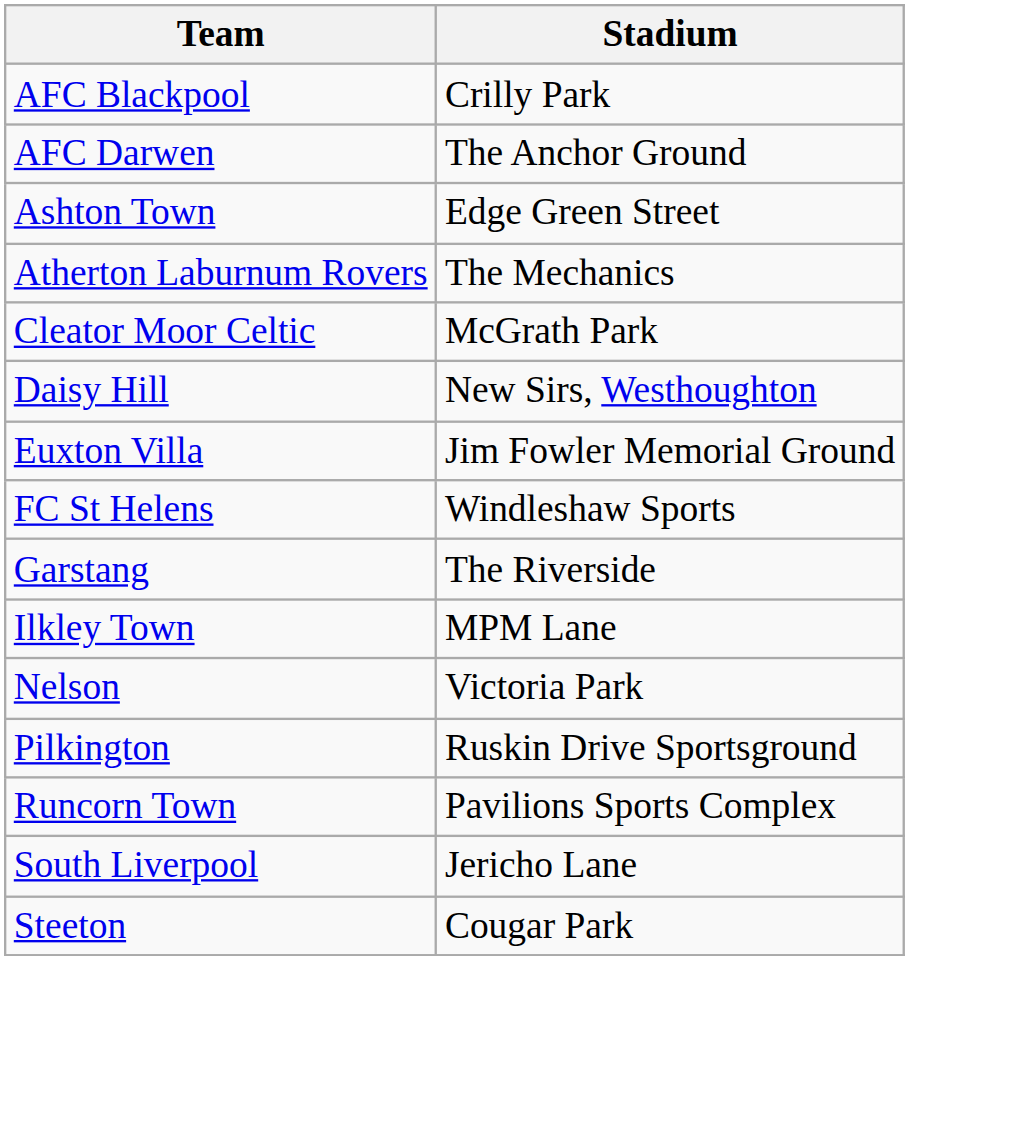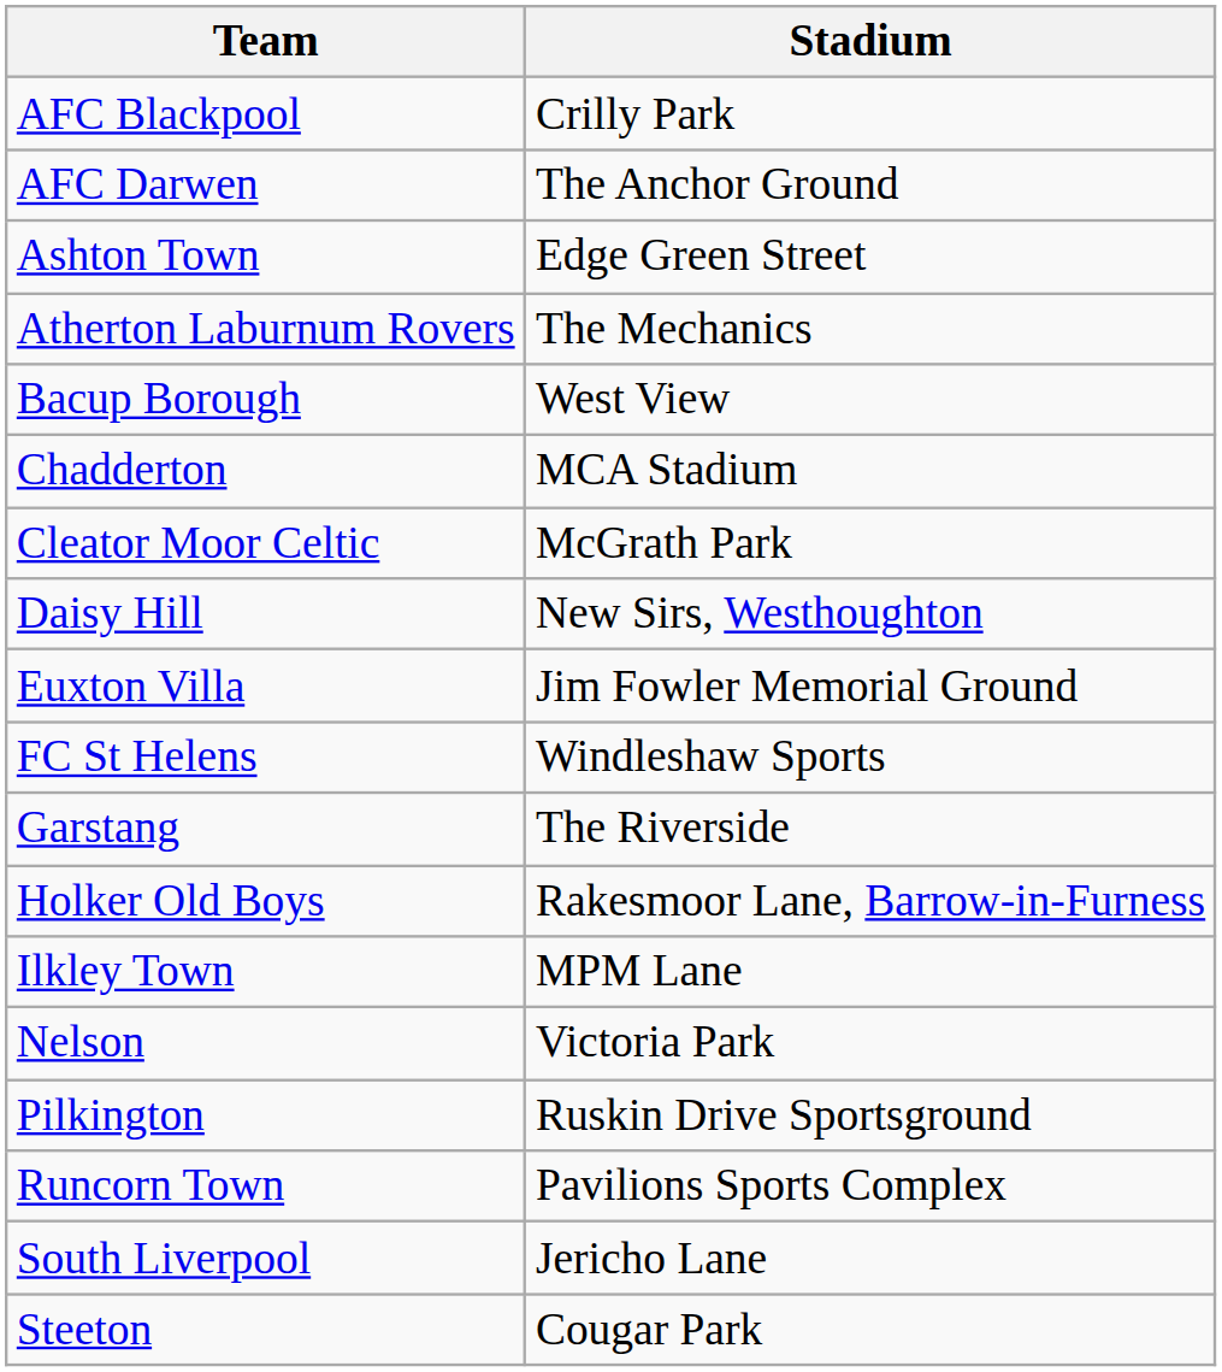+ row: Bacup Borough | West View
+ row: Chadderton | MCA Stadium
+ row: Holker Old Boys | Rakesmoor Lane, Barrow-in-Furness
